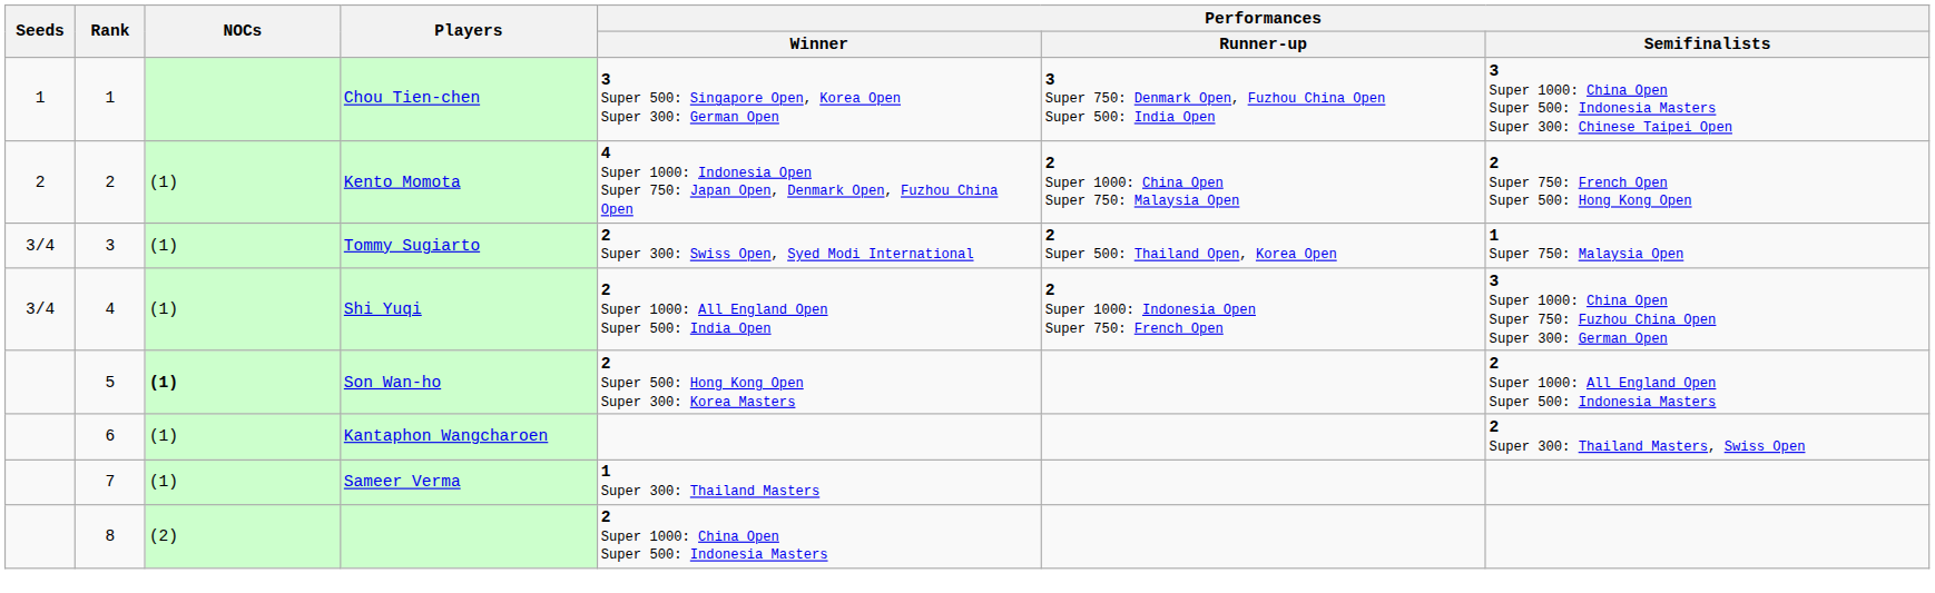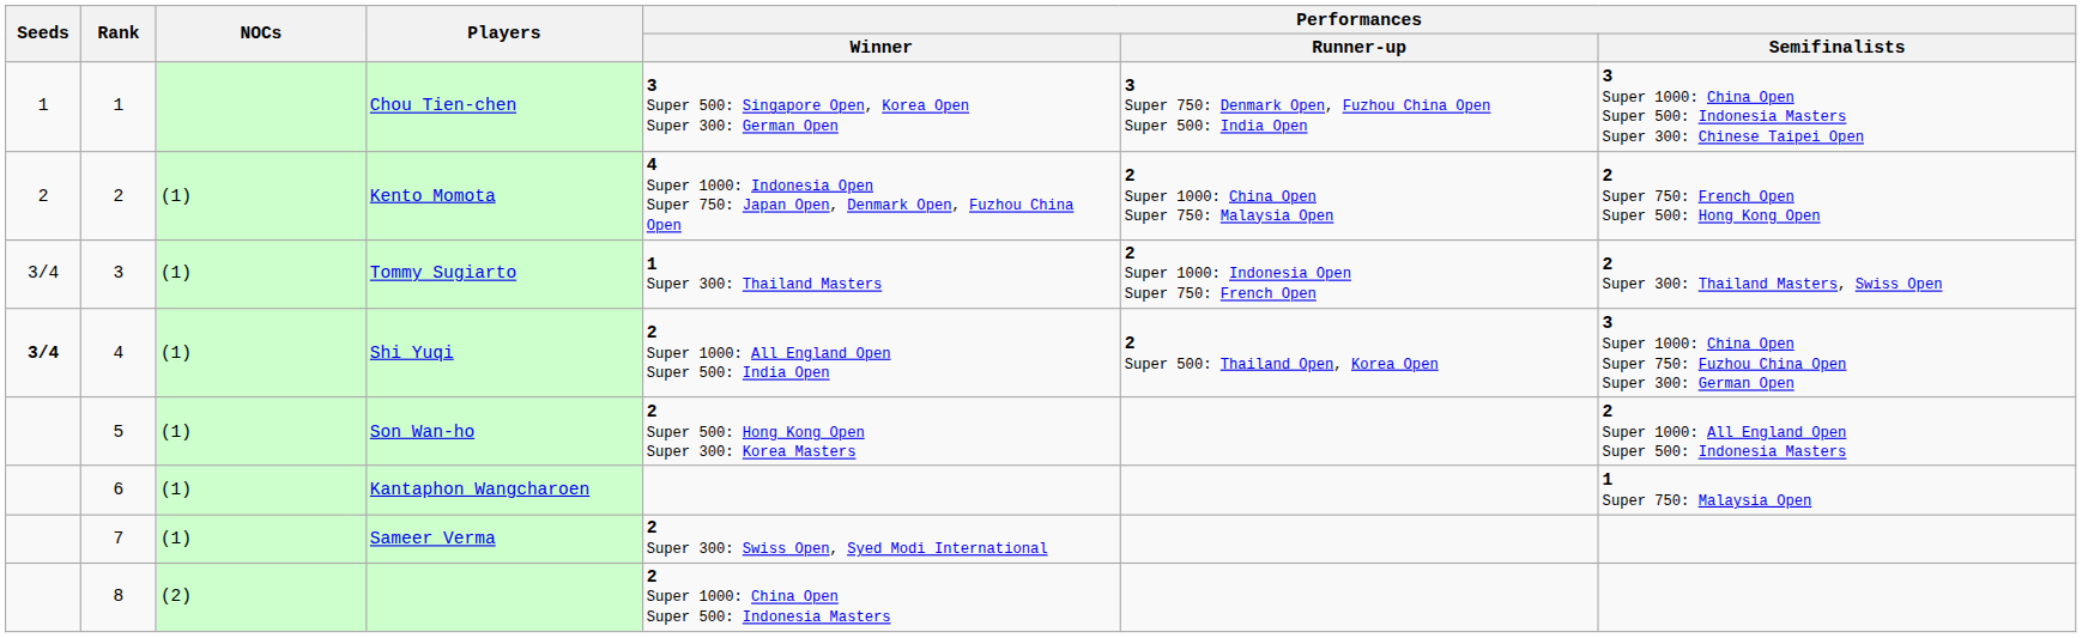Tommy Sugiarto | Performances / Winner: 2 Super 300: Swiss Open, Syed Modi International -> 1 Super 300: Thailand Masters
Tommy Sugiarto | Performances / Runner-up: 2 Super 500: Thailand Open, Korea Open -> 2 Super 1000: Indonesia Open Super 750: French Open
Tommy Sugiarto | Performances / Semifinalists: 1 Super 750: Malaysia Open -> 2 Super 300: Thailand Masters, Swiss Open
Shi Yuqi | Seeds: normal -> bold
Shi Yuqi | Performances / Runner-up: 2 Super 1000: Indonesia Open Super 750: French Open -> 2 Super 500: Thailand Open, Korea Open
Son Wan-ho | NOCs: bold -> normal
Kantaphon Wangcharoen | Performances / Semifinalists: 2 Super 300: Thailand Masters, Swiss Open -> 1 Super 750: Malaysia Open
Sameer Verma | Performances / Winner: 1 Super 300: Thailand Masters -> 2 Super 300: Swiss Open, Syed Modi International
